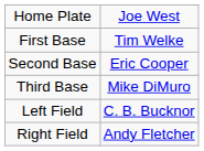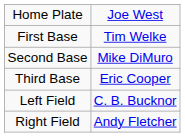Second Base | column 2: Eric Cooper -> Mike DiMuro
Third Base | column 2: Mike DiMuro -> Eric Cooper
